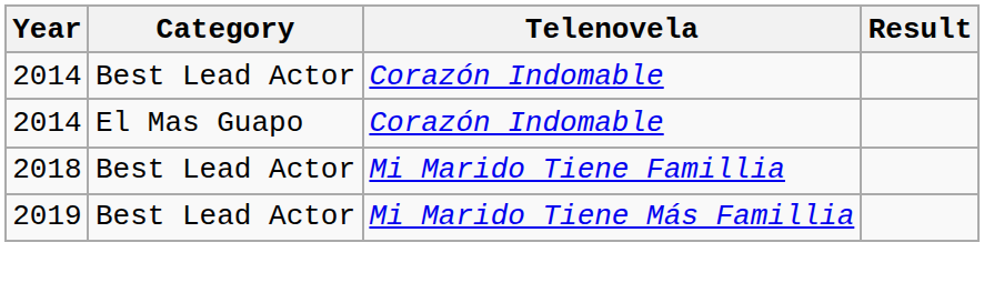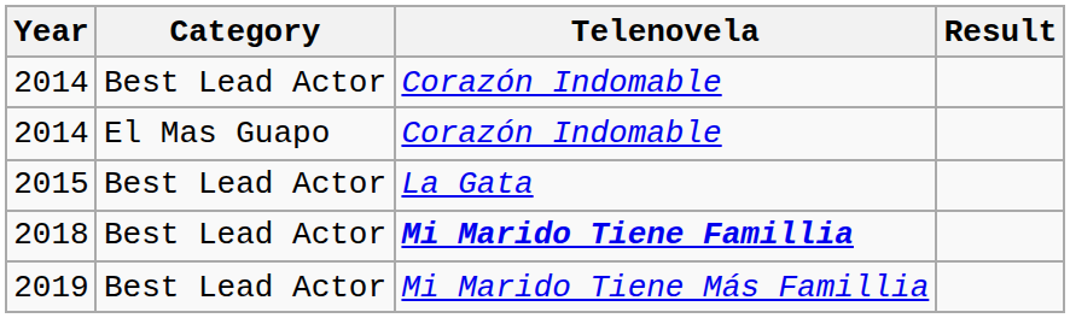+ row: 2015 | Best Lead Actor | La Gata
2018 | Telenovela: normal -> bold
